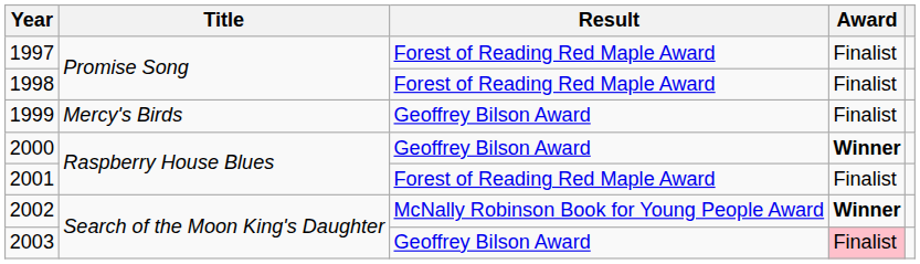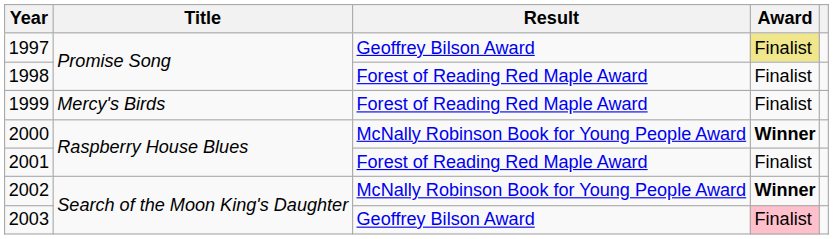1997 | Result: Forest of Reading Red Maple Award -> Geoffrey Bilson Award
1997 | Award: no background -> khaki background
1999 | Result: Geoffrey Bilson Award -> Forest of Reading Red Maple Award
2000 | Result: Geoffrey Bilson Award -> McNally Robinson Book for Young People Award
